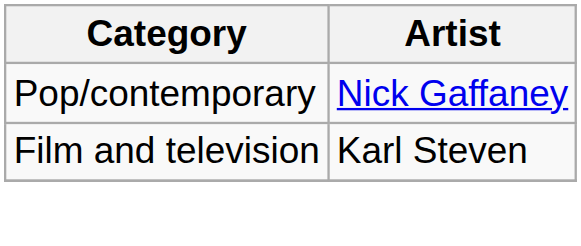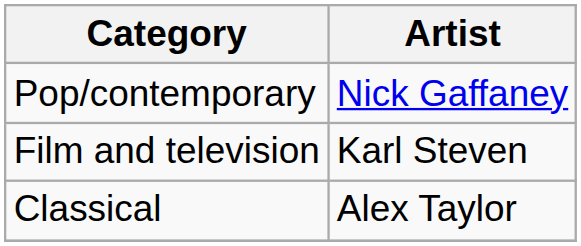+ row: Classical | Alex Taylor
